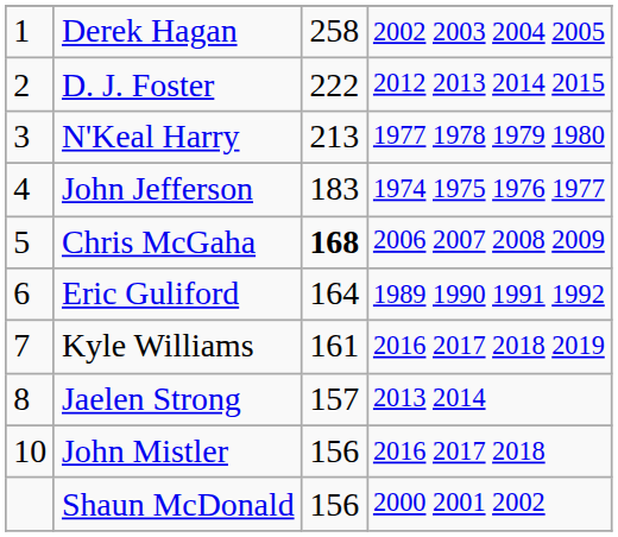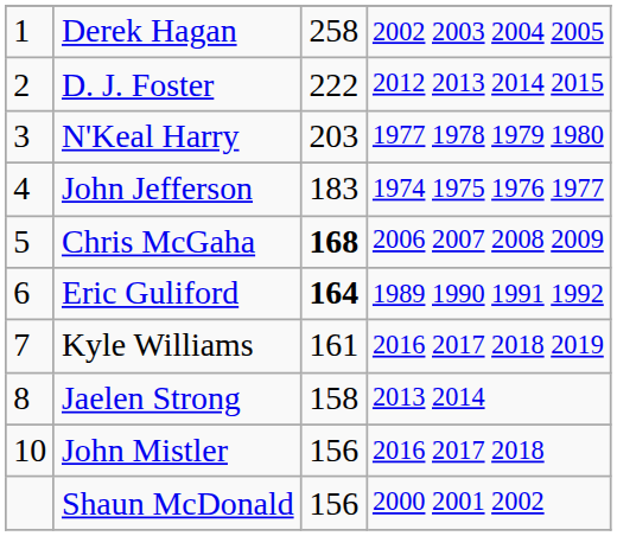N'Keal Harry | column 3: 213 -> 203
Eric Guliford | column 3: normal -> bold
Jaelen Strong | column 3: 157 -> 158
